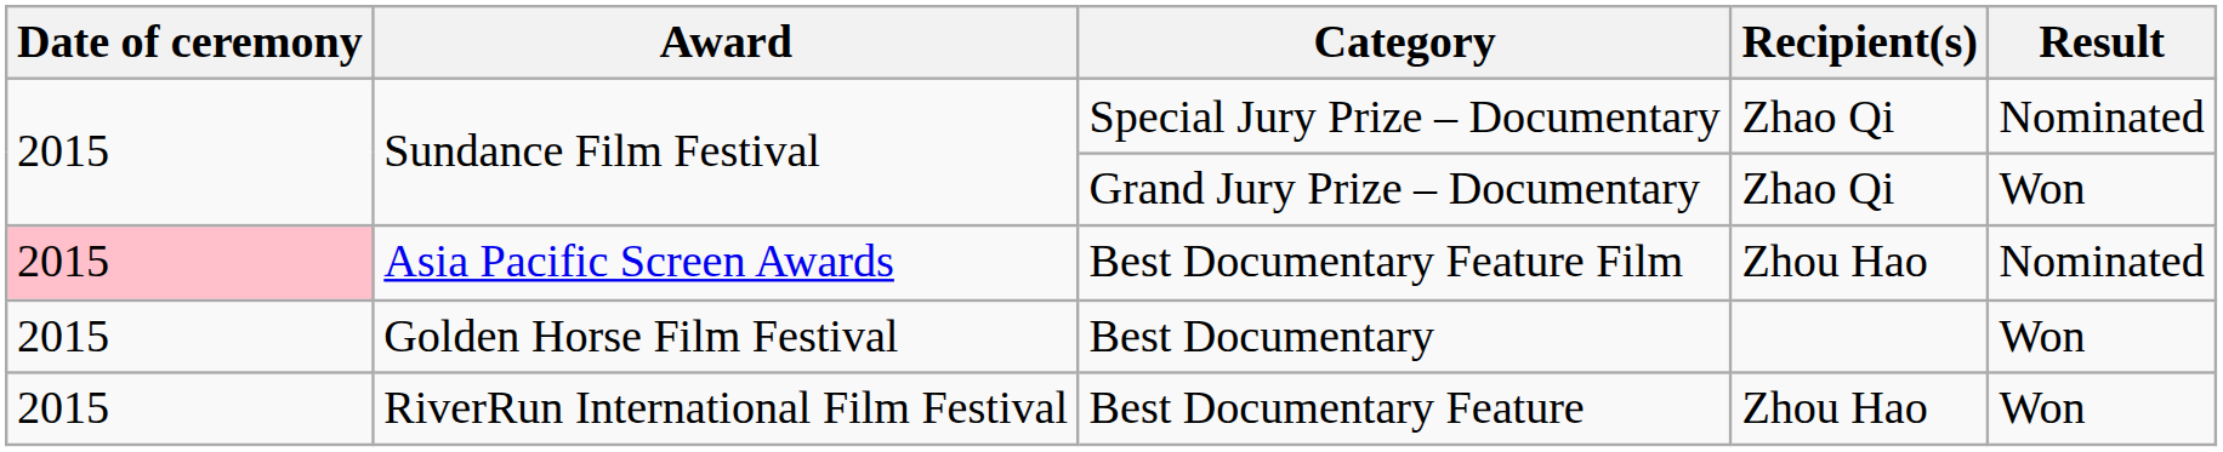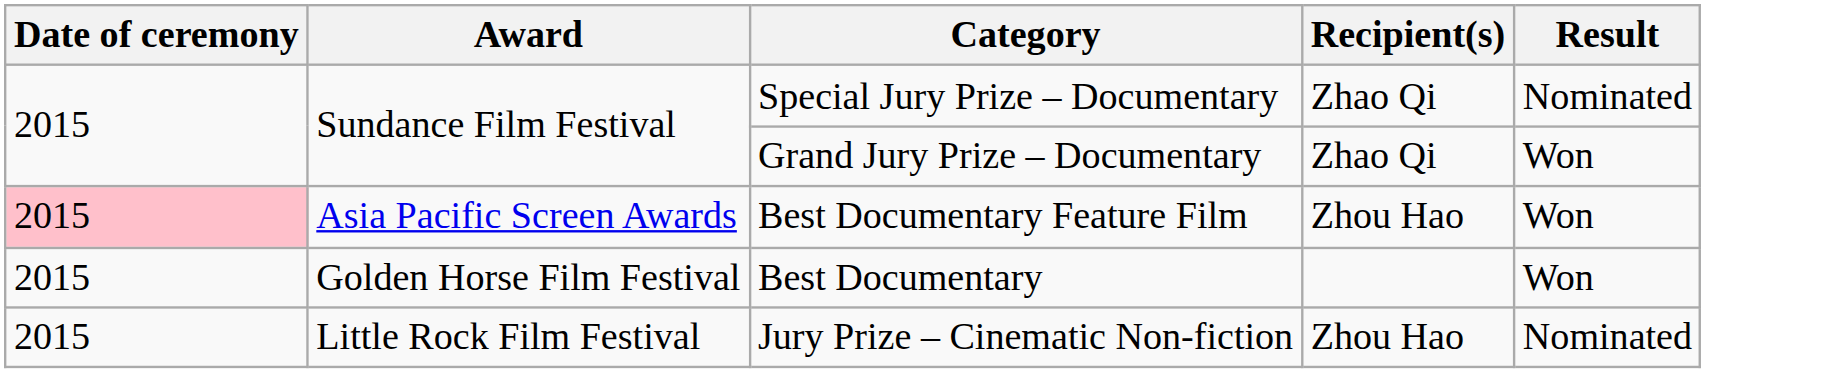Best Documentary Feature Film | Result: Nominated -> Won
+ row: 2015 | Little Rock Film Festival | Jury Prize – Cinematic Non-fiction | Zhou Hao | Nominated
- row: 2015 | RiverRun International Film Festival | Best Documentary Feature | Zhou Hao | Won
